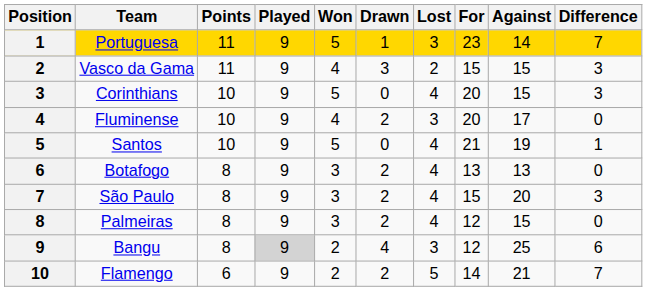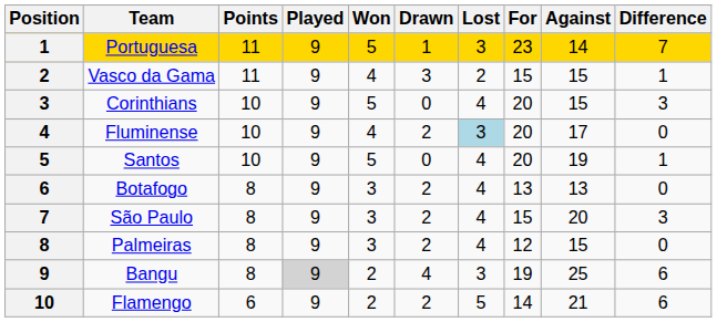Vasco da Gama | Difference: 3 -> 1
Fluminense | Lost: no background -> lightblue background
Santos | For: 21 -> 20
Bangu | For: 12 -> 19
Flamengo | Difference: 7 -> 6
